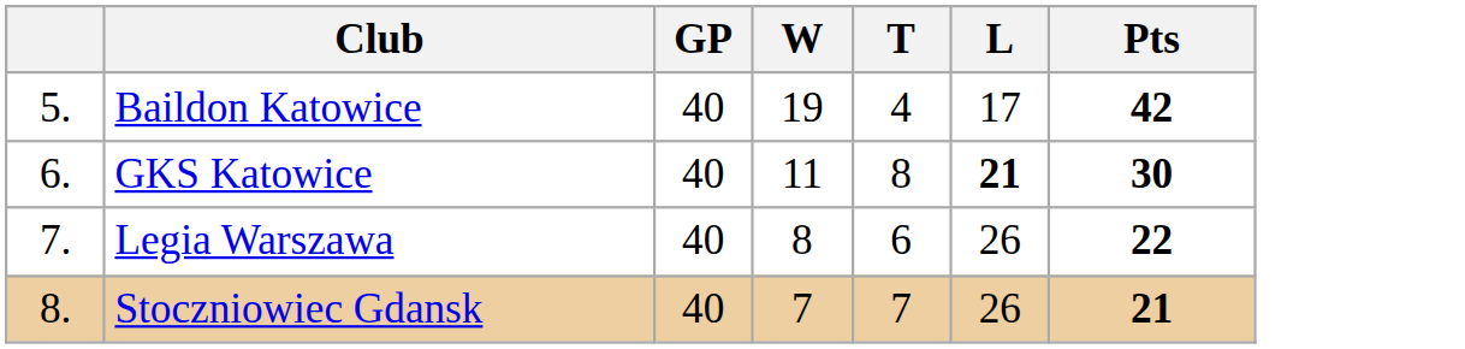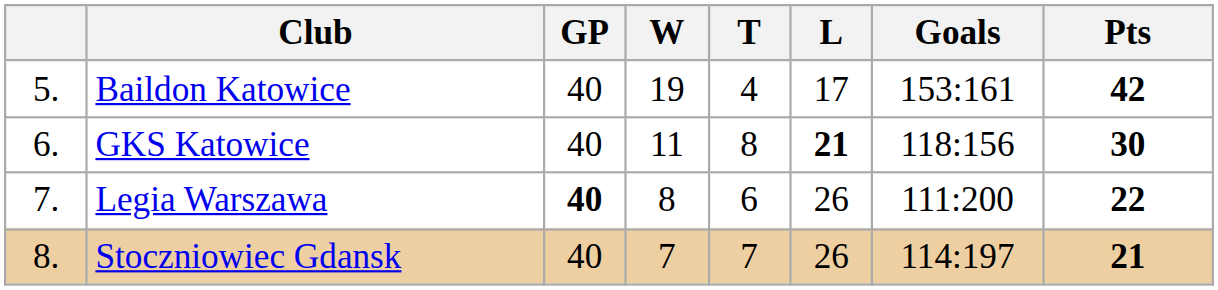+ column: Goals | 153:161 | 118:156 | 111:200 | 114:197
Legia Warszawa | GP: normal -> bold
